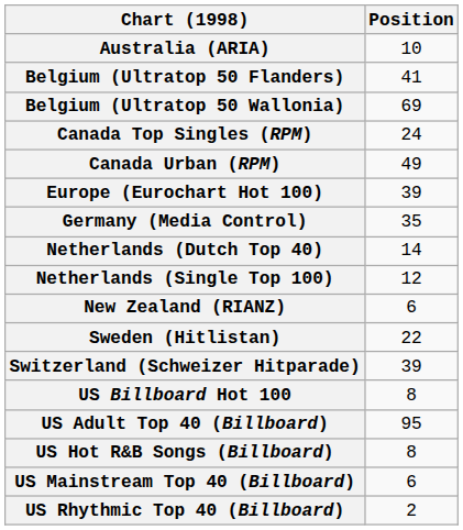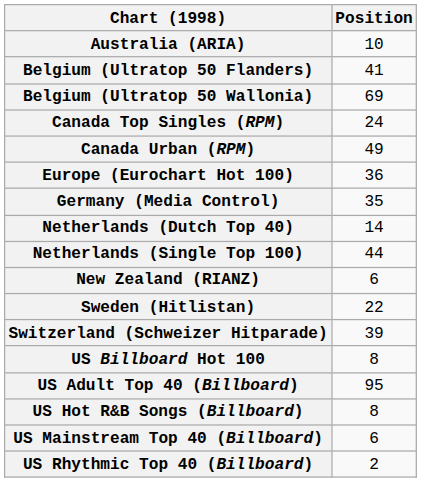Europe (Eurochart Hot 100) | Position: 39 -> 36
Netherlands (Single Top 100) | Position: 12 -> 44
